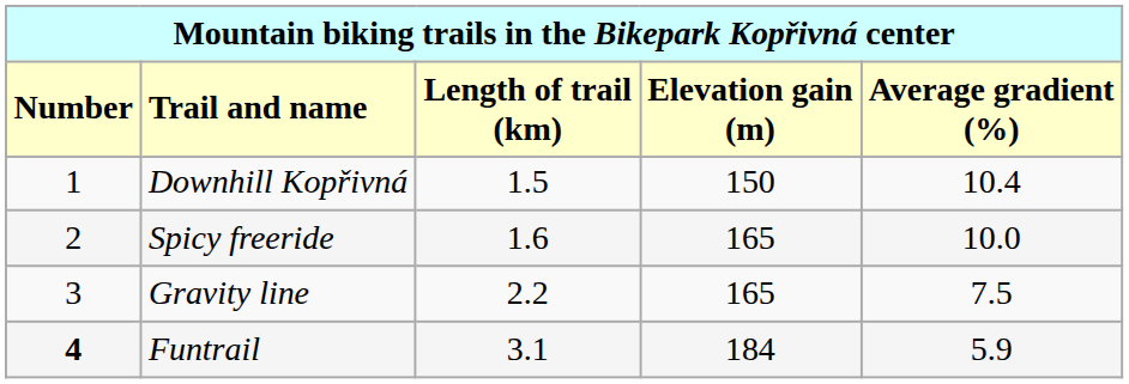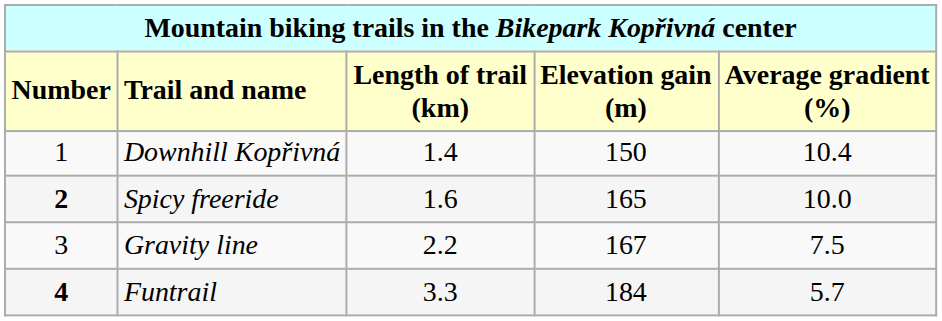Downhill Kopřivná | column 3: 1.5 -> 1.4
Spicy freeride | column 1: normal -> bold
Gravity line | column 4: 165 -> 167
Funtrail | column 3: 3.1 -> 3.3
Funtrail | column 5: 5.9 -> 5.7
